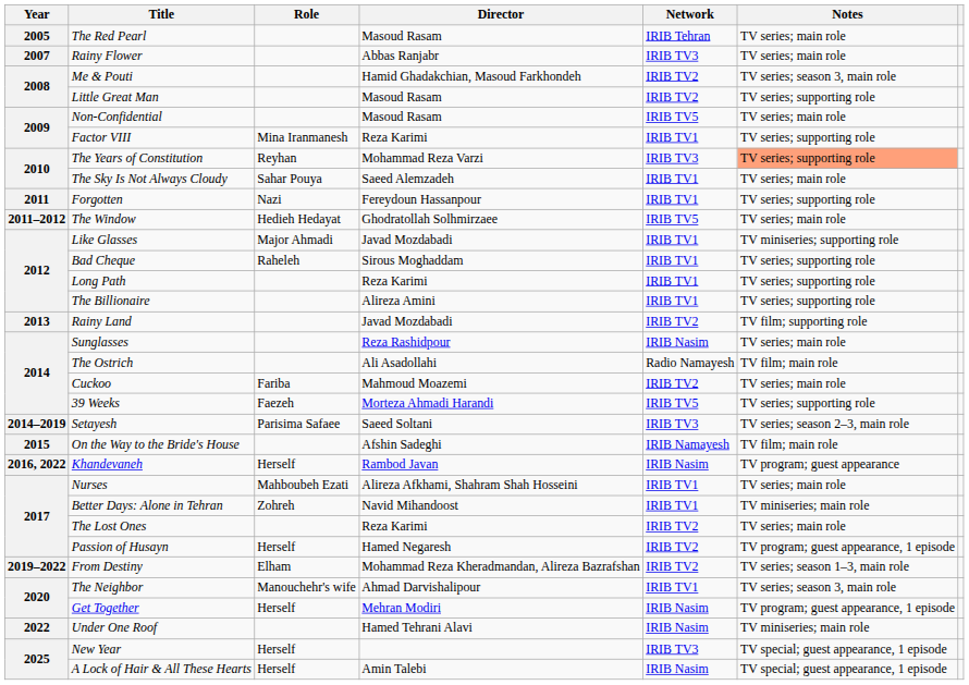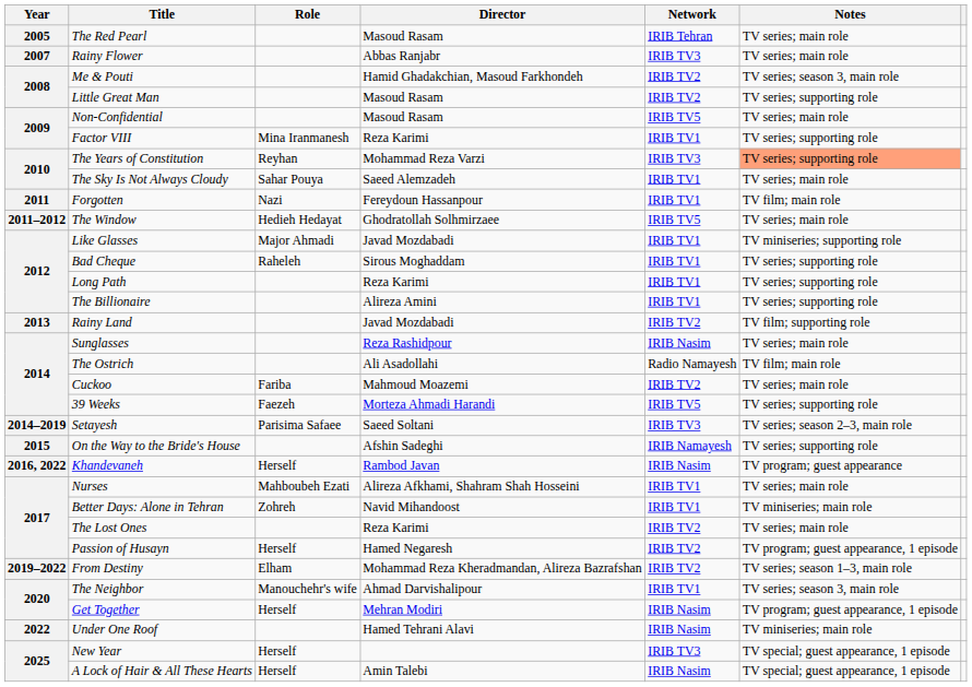Forgotten | Notes: TV series; supporting role -> TV film; main role
On the Way to the Bride's House | Notes: TV film; main role -> TV series; supporting role
